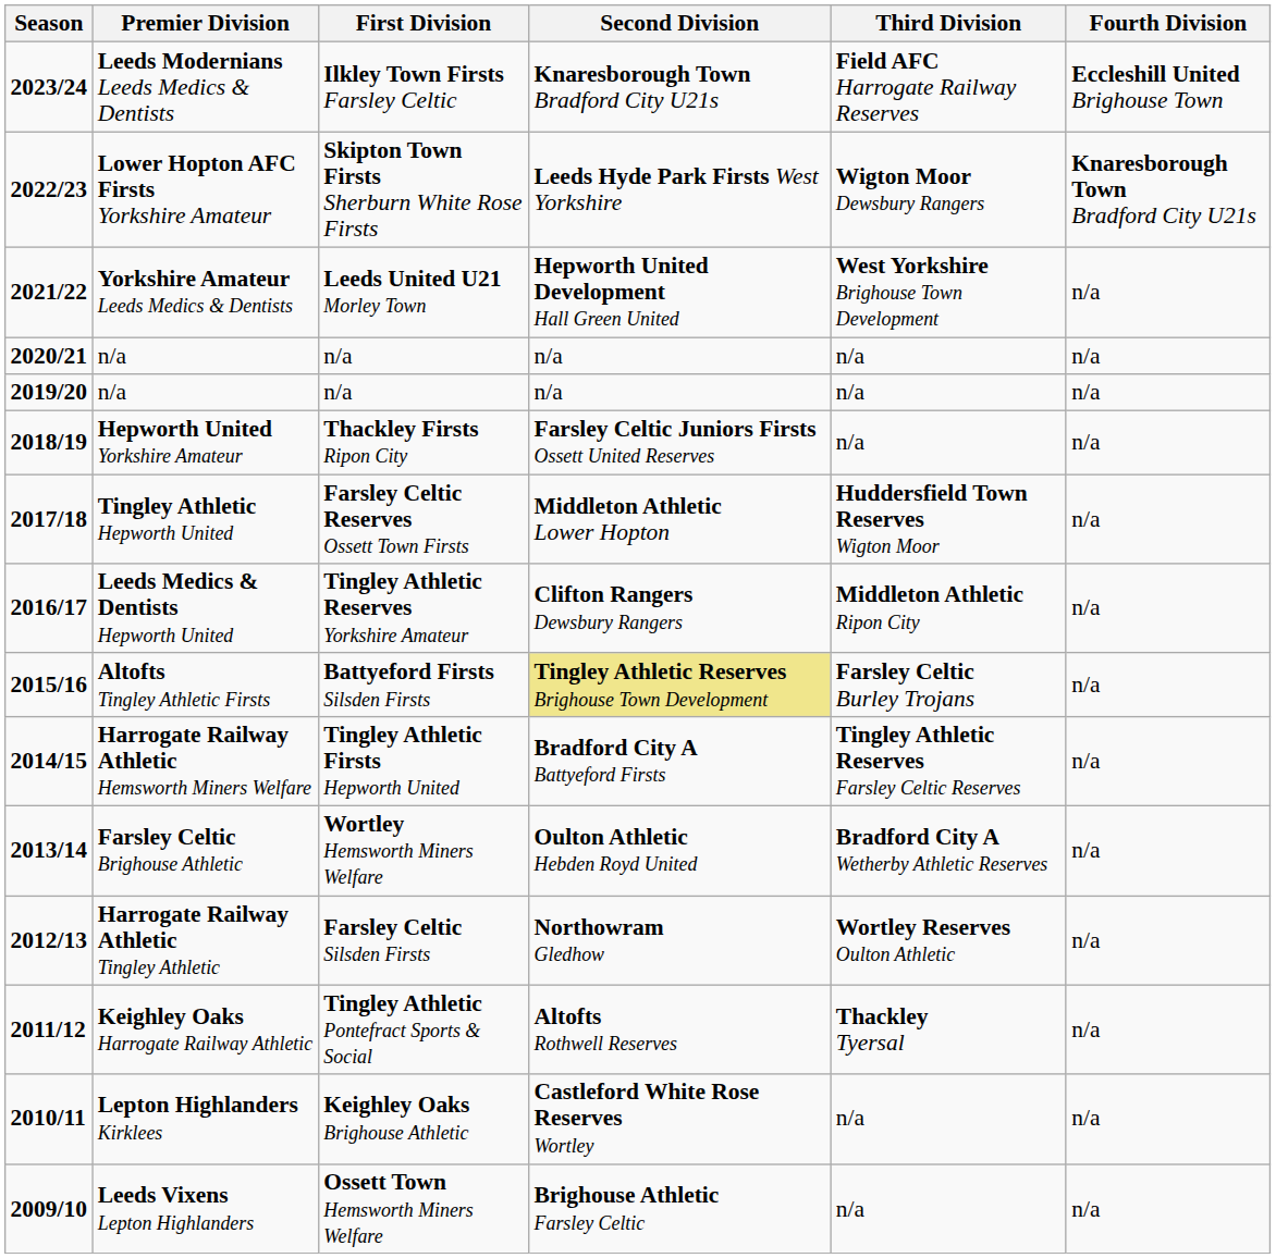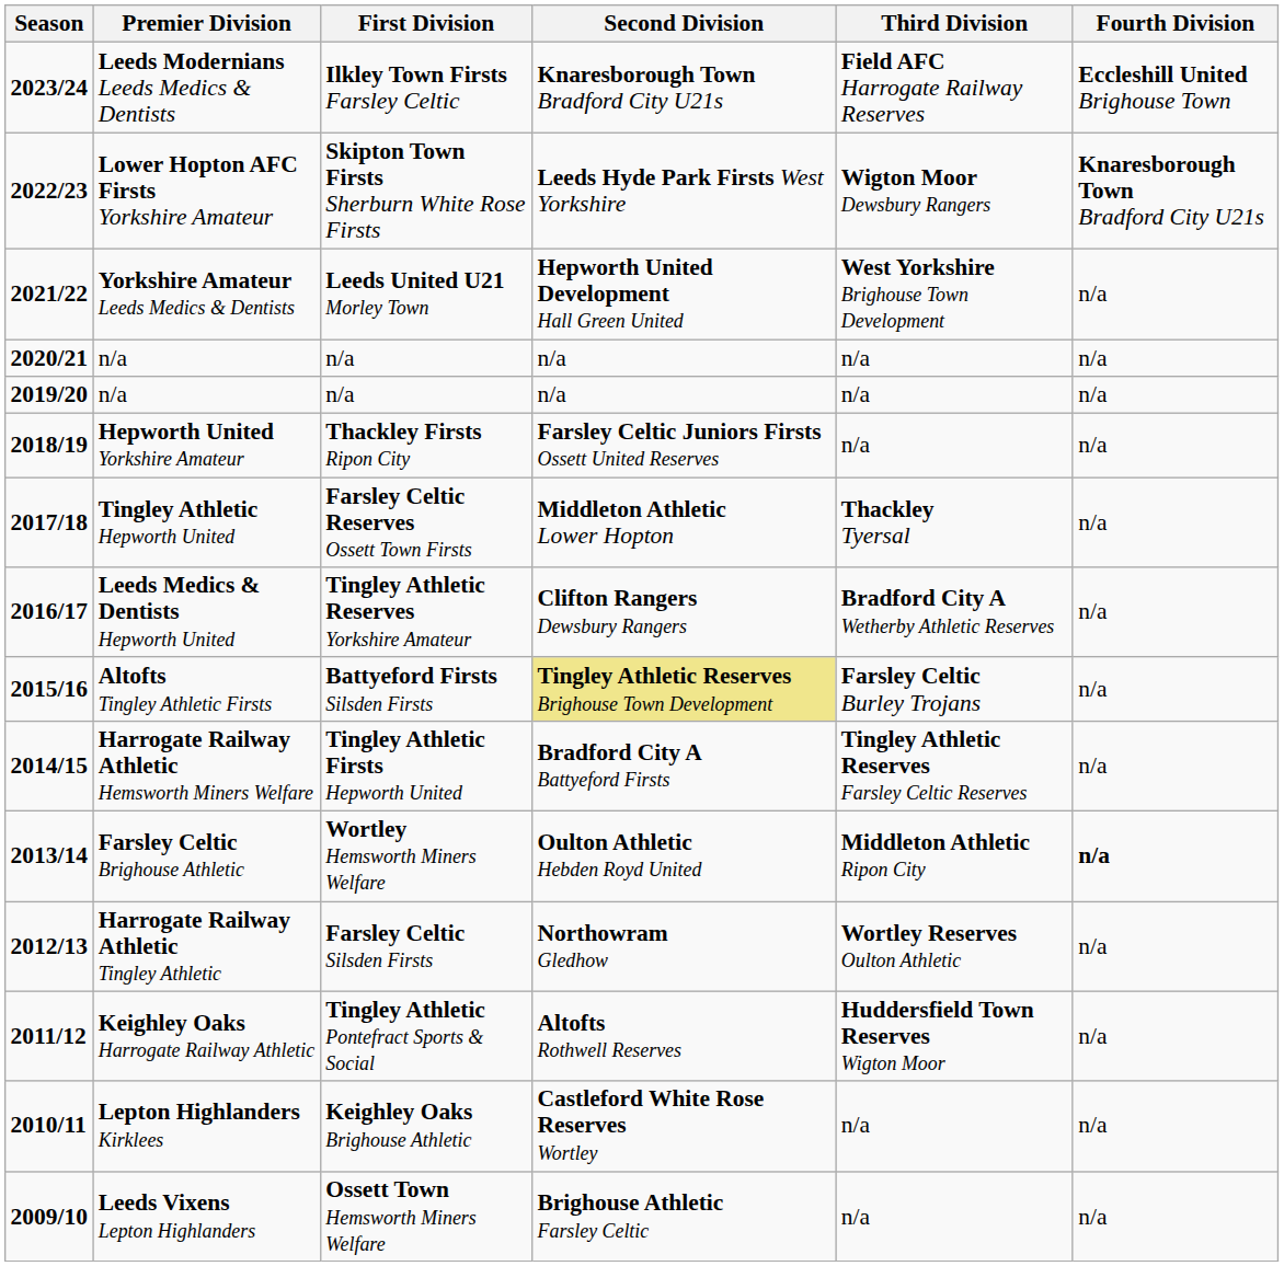Tingley Athletic Hepworth United | Third Division: Huddersfield Town Reserves Wigton Moor -> Thackley Tyersal
Leeds Medics & Dentists Hepworth United | Third Division: Middleton Athletic Ripon City -> Bradford City A Wetherby Athletic Reserves
Farsley Celtic Brighouse Athletic | Third Division: Bradford City A Wetherby Athletic Reserves -> Middleton Athletic Ripon City
Farsley Celtic Brighouse Athletic | Fourth Division: normal -> bold
Keighley Oaks Harrogate Railway Athletic | Third Division: Thackley Tyersal -> Huddersfield Town Reserves Wigton Moor
